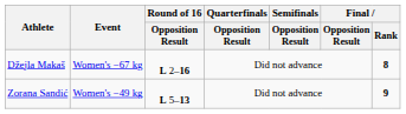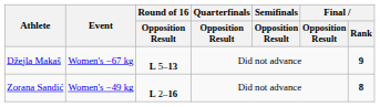Džejla Makaš | Round of 16 / Opposition Result: L 2–16 -> L 5–13
Džejla Makaš | Final / Rank: 8 -> 9
Zorana Sandić | Round of 16 / Opposition Result: L 5–13 -> L 2–16
Zorana Sandić | Final / Rank: 9 -> 8
